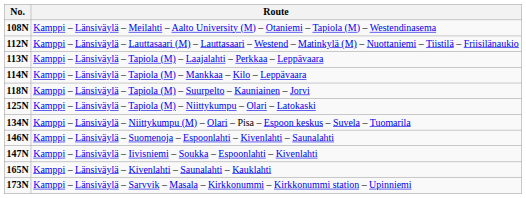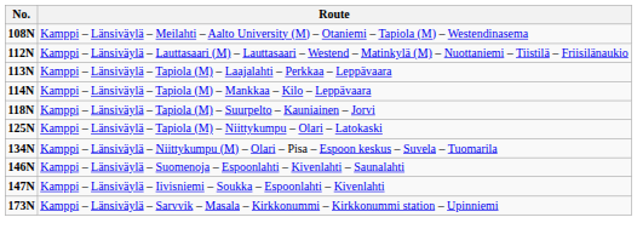- row: 165N | Kamppi – Länsiväylä – Kivenlahti – Saunalahti – Kauklahti
